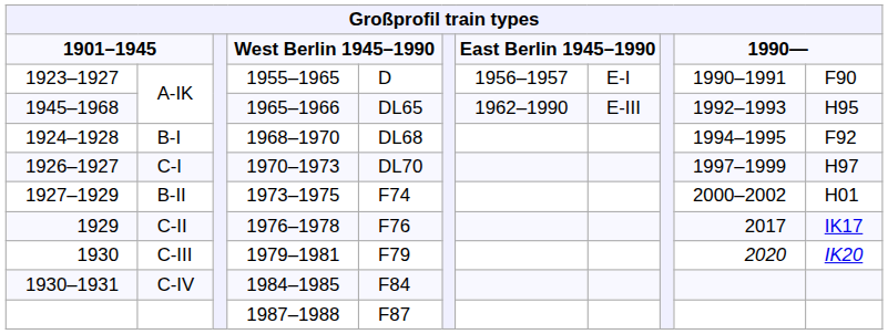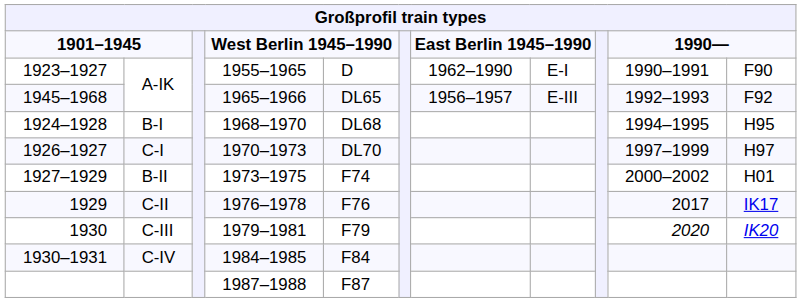1923–1927 | column 7: 1956–1957 -> 1962–1990
1945–1968 | column 7: 1962–1990 -> 1956–1957
1945–1968 | column 11: H95 -> F92
1924–1928 | column 11: F92 -> H95
